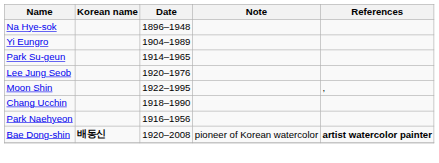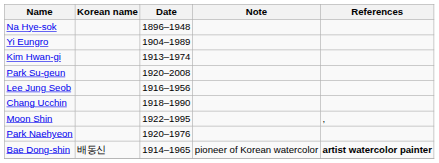+ row: Kim Hwan-gi | 1913–1974
Park Su-geun | Date: 1914–1965 -> 1920–2008
Lee Jung Seob | Date: 1920–1976 -> 1916–1956
rows swapped: Chang Ucchin <-> Moon Shin
Park Naehyeon | Date: 1916–1956 -> 1920–1976
Bae Dong-shin | Korean name: bold -> normal
Bae Dong-shin | Date: 1920–2008 -> 1914–1965
